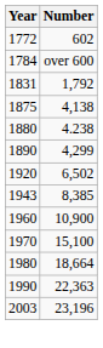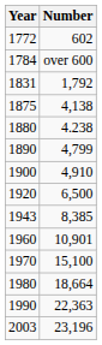1890 | Number: 4,299 -> 4,799
+ row: 1900 | 4,910
1920 | Number: 6,502 -> 6,500
1960 | Number: 10,900 -> 10,901
